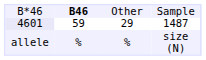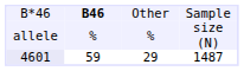rows swapped: allele <-> 4601
